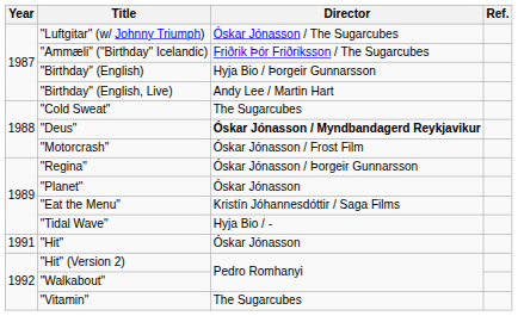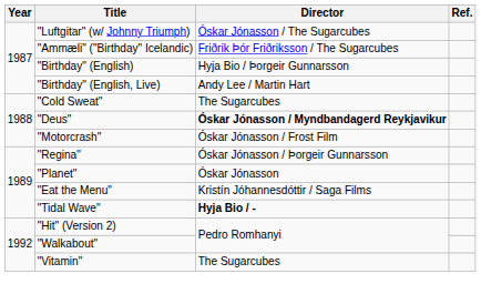"Tidal Wave" | Director: normal -> bold
- row: 1991 | "Hit" | Óskar Jónasson
